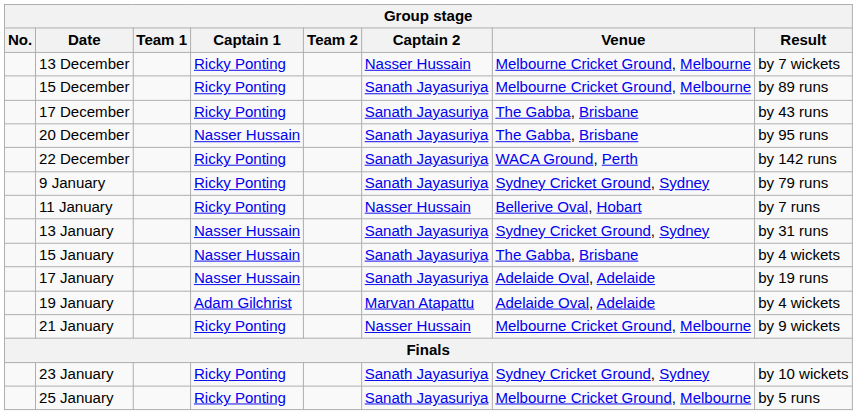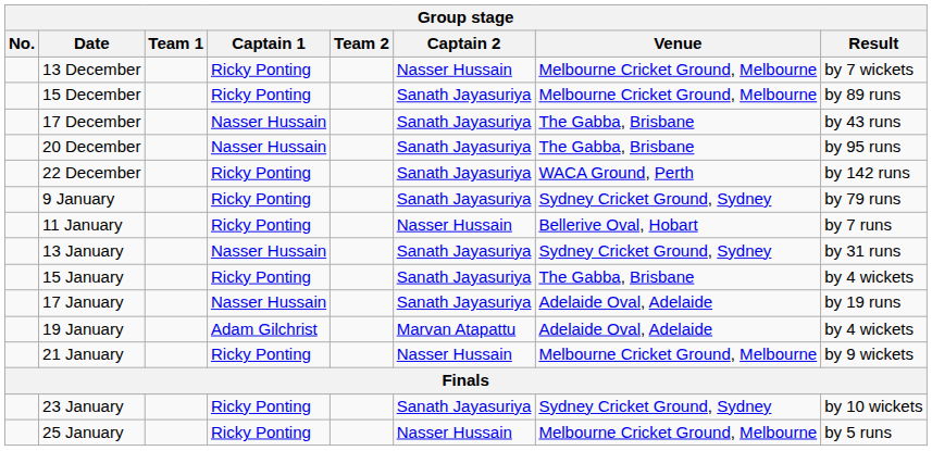17 December | Captain 1: Ricky Ponting -> Nasser Hussain
15 January | Captain 1: Nasser Hussain -> Ricky Ponting
25 January | Captain 2: Sanath Jayasuriya -> Nasser Hussain
